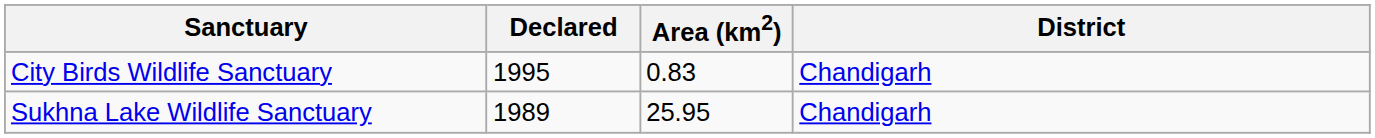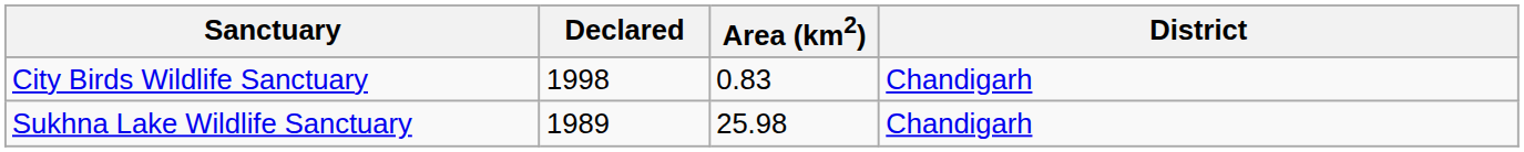City Birds Wildlife Sanctuary | Declared: 1995 -> 1998
Sukhna Lake Wildlife Sanctuary | Area (km2): 25.95 -> 25.98
